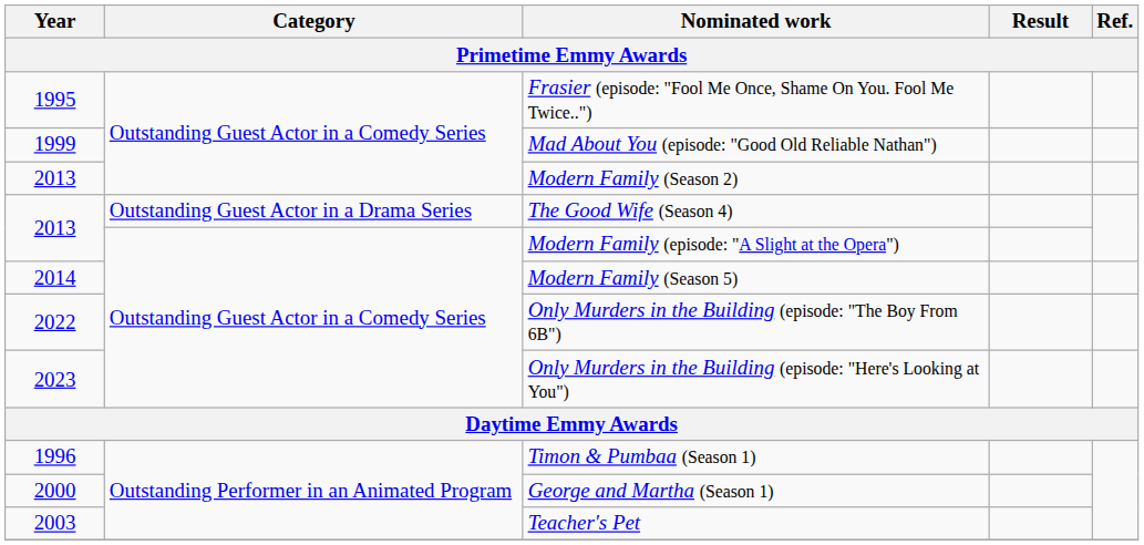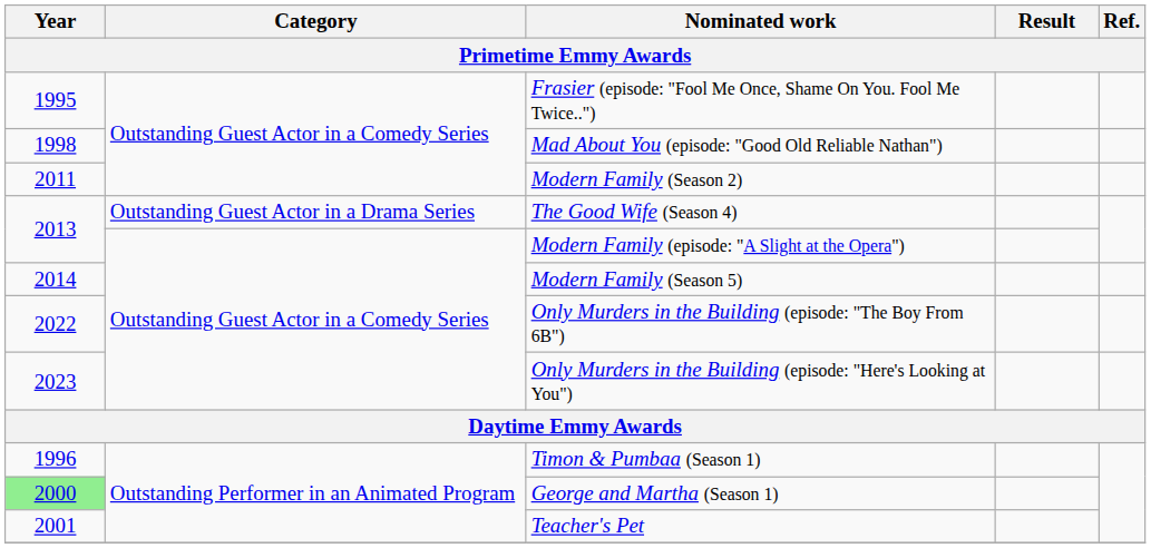Mad About You (episode: "Good Old Reliable Nathan") | Year: 1999 -> 1998
Modern Family (Season 2) | Year: 2013 -> 2011
George and Martha (Season 1) | Year: no background -> lightgreen background
Teacher's Pet | Year: 2003 -> 2001
